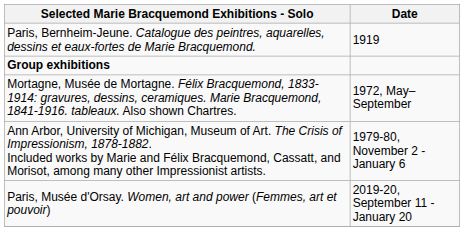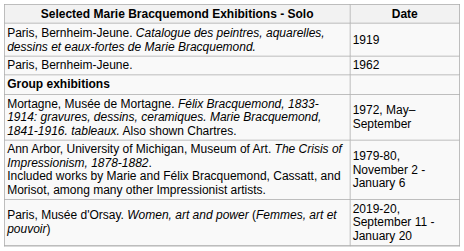+ row: Paris, Bernheim-Jeune. | 1962
